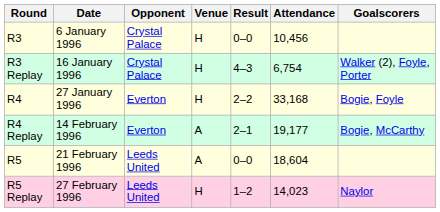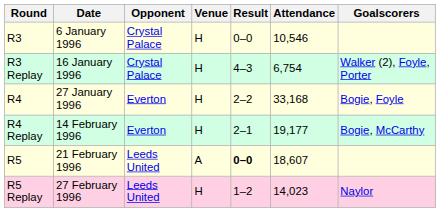R3 | Attendance: 10,456 -> 10,546
R4 Replay | Venue: A -> H
R5 | Result: normal -> bold
R5 | Attendance: 18,604 -> 18,607
